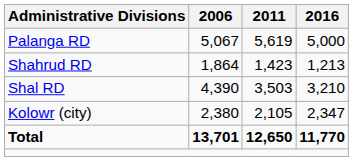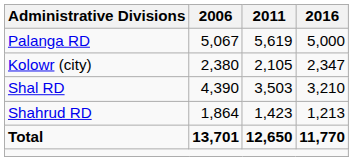rows swapped: Shahrud RD <-> Kolowr (city)
